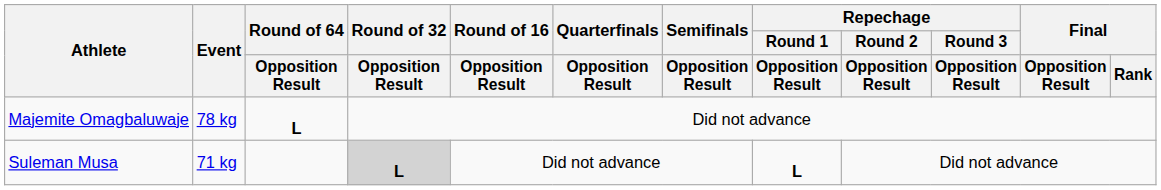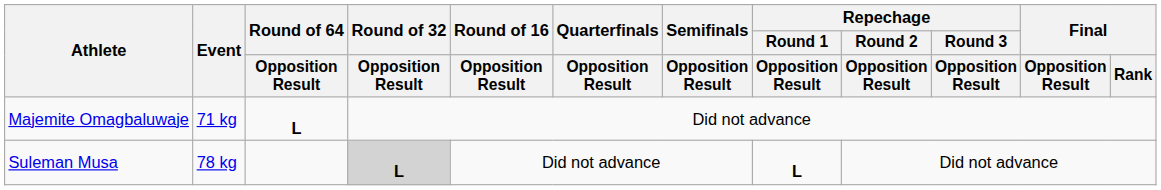Majemite Omagbaluwaje | Event: 78 kg -> 71 kg
Suleman Musa | Event: 71 kg -> 78 kg
